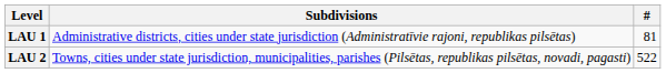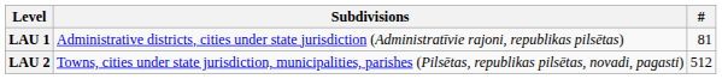LAU 2 | #: 522 -> 512
